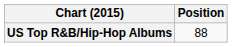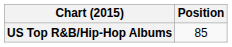US Top R&B/Hip-Hop Albums | Position: 88 -> 85
